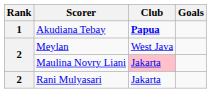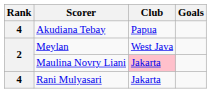Akudiana Tebay | Rank: 1 -> 4
Akudiana Tebay | Club: bold -> normal
Rani Mulyasari | Rank: 2 -> 4
